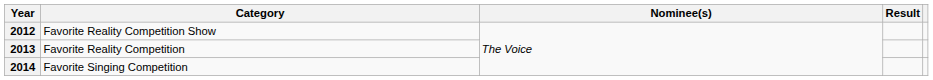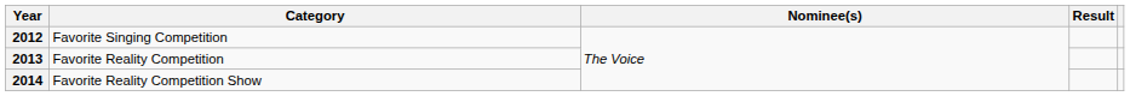2012 | Category: Favorite Reality Competition Show -> Favorite Singing Competition
2014 | Category: Favorite Singing Competition -> Favorite Reality Competition Show
